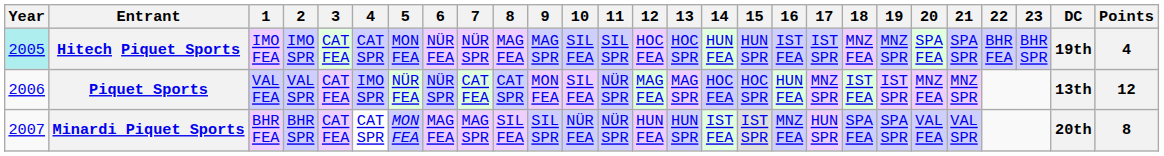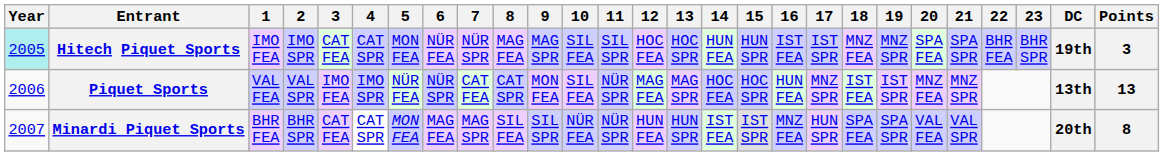Hitech Piquet Sports | Points: 4 -> 3
Piquet Sports | 3: CAT FEA -> IMO FEA
Piquet Sports | Points: 12 -> 13
